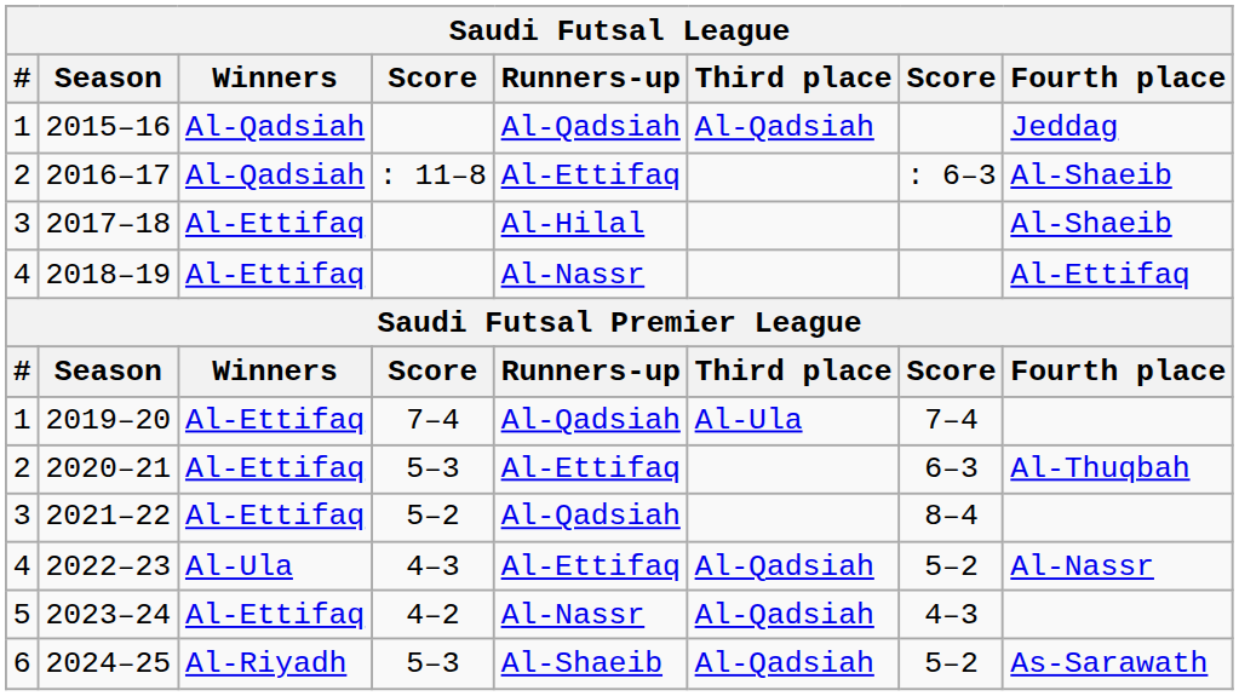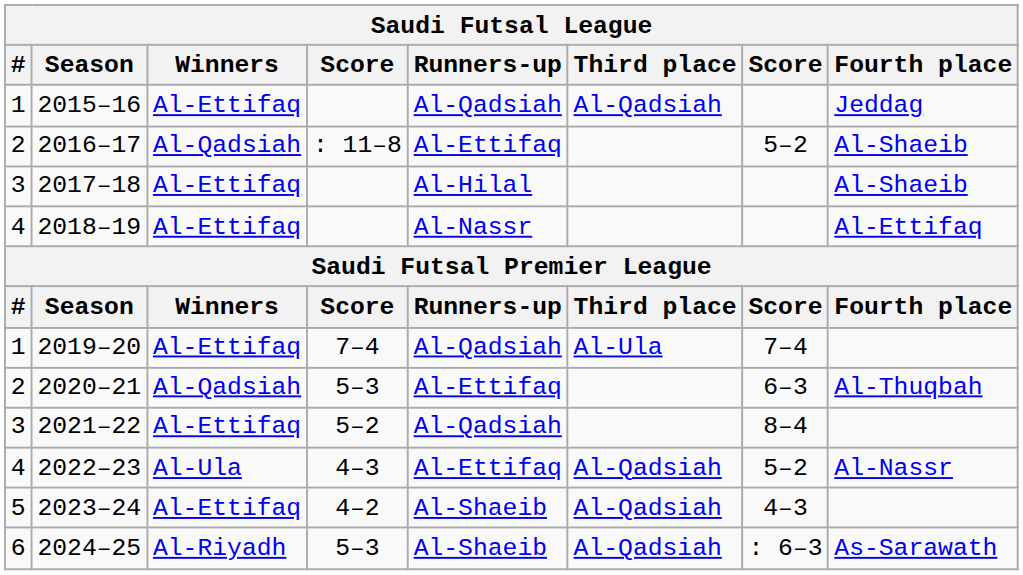2015–16 | Winners: Al-Qadsiah -> Al-Ettifaq
2016–17 | column 7: : 6–3 -> 5–2
2020–21 | Winners: Al-Ettifaq -> Al-Qadsiah
2023–24 | Runners-up: Al-Nassr -> Al-Shaeib
2024–25 | column 7: 5–2 -> : 6–3
